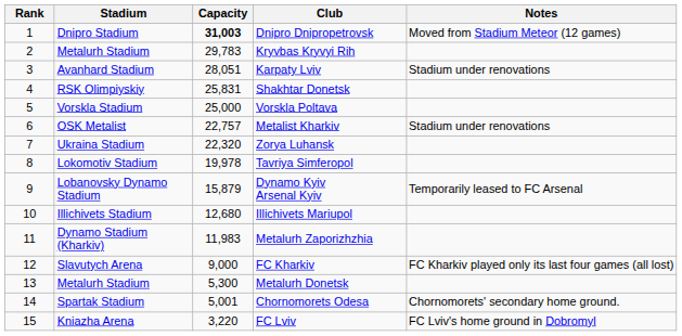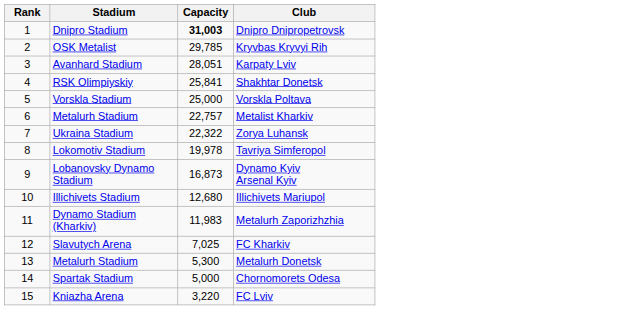- column: Notes | Moved from Stadium Meteor (12 games) | Stadium under renovations | Stadium under renovations | Temporarily leased to FC Arsenal | FC Kharkiv played only its last four games (all lost) | Chornomorets' secondary home ground. | FC Lviv's home ground in Dobromyl
Kryvbas Kryvyi Rih | Stadium: Metalurh Stadium -> OSK Metalist
Kryvbas Kryvyi Rih | Capacity: 29,783 -> 29,785
Shakhtar Donetsk | Capacity: 25,831 -> 25,841
Metalist Kharkiv | Stadium: OSK Metalist -> Metalurh Stadium
Zorya Luhansk | Capacity: 22,320 -> 22,322
Dynamo Kyiv Arsenal Kyiv | Capacity: 15,879 -> 16,873
FC Kharkiv | Capacity: 9,000 -> 7,025
Chornomorets Odesa | Capacity: 5,001 -> 5,000
